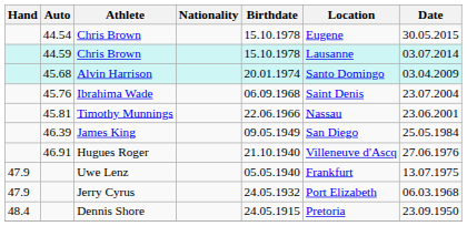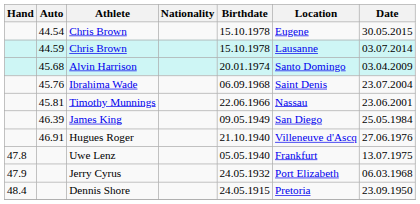Uwe Lenz | Hand: 47.9 -> 47.8
